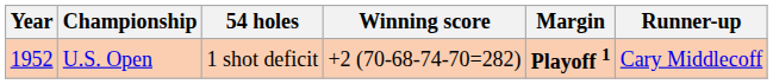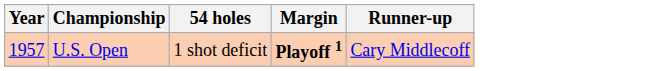- column: Winning score | +2 (70-68-74-70=282)
U.S. Open | Year: 1952 -> 1957
